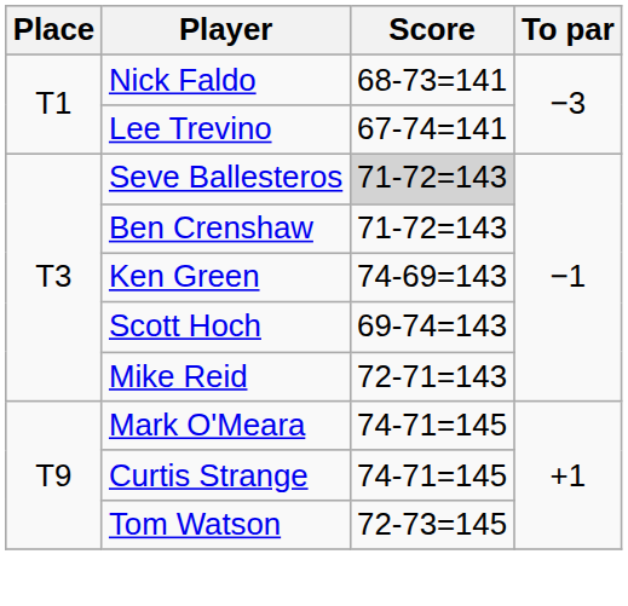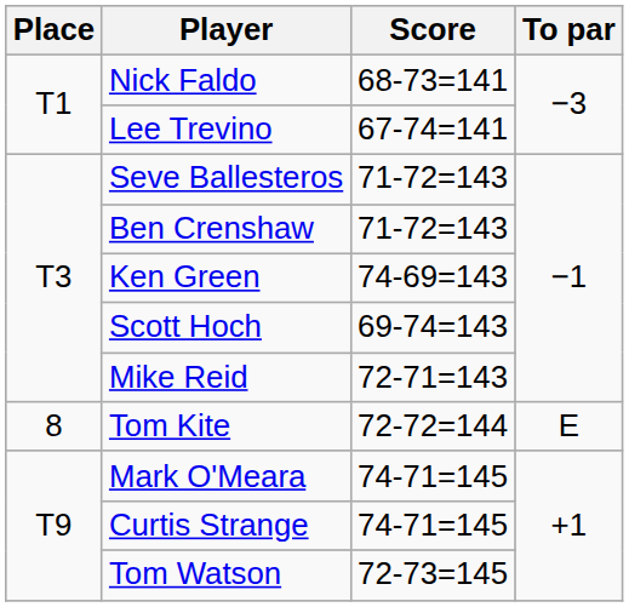Seve Ballesteros | Score: lightgrey background -> no background
+ row: 8 | Tom Kite | 72-72=144 | E
